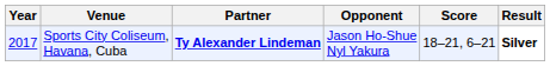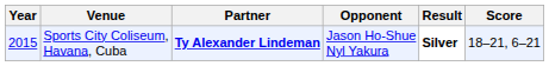columns swapped: Score <-> Result
Sports City Coliseum, Havana, Cuba | Year: 2017 -> 2015
